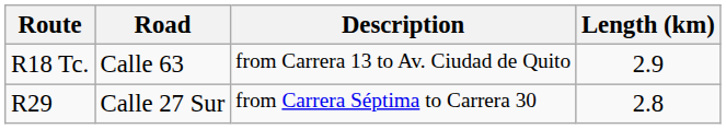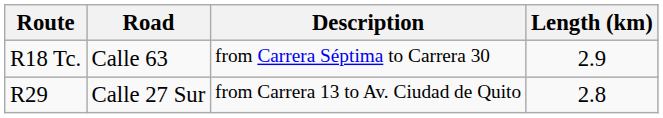R18 Tc. | Description: from Carrera 13 to Av. Ciudad de Quito -> from Carrera Séptima to Carrera 30
R29 | Description: from Carrera Séptima to Carrera 30 -> from Carrera 13 to Av. Ciudad de Quito
